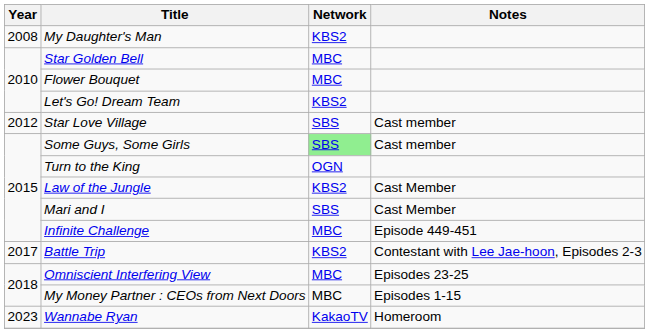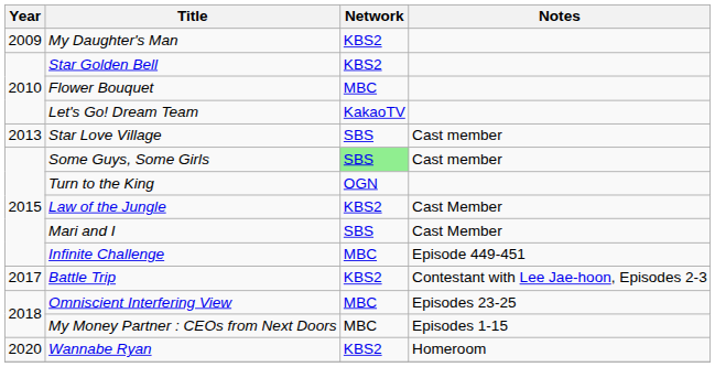My Daughter's Man | Year: 2008 -> 2009
Star Golden Bell | Network: MBC -> KBS2
Let's Go! Dream Team | Network: KBS2 -> KakaoTV
Star Love Village | Year: 2012 -> 2013
Wannabe Ryan | Year: 2023 -> 2020
Wannabe Ryan | Network: KakaoTV -> KBS2
